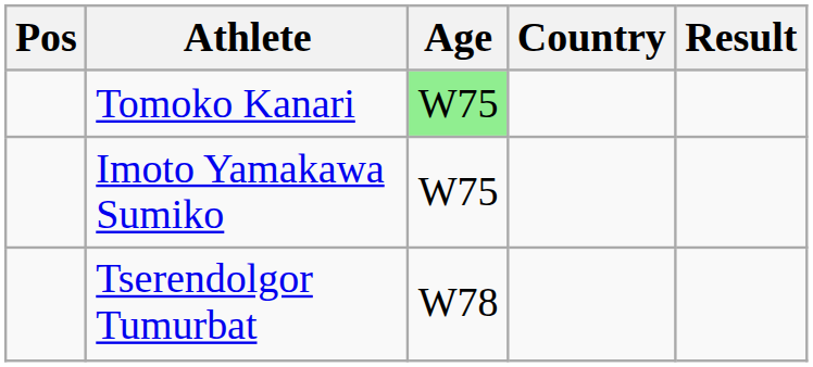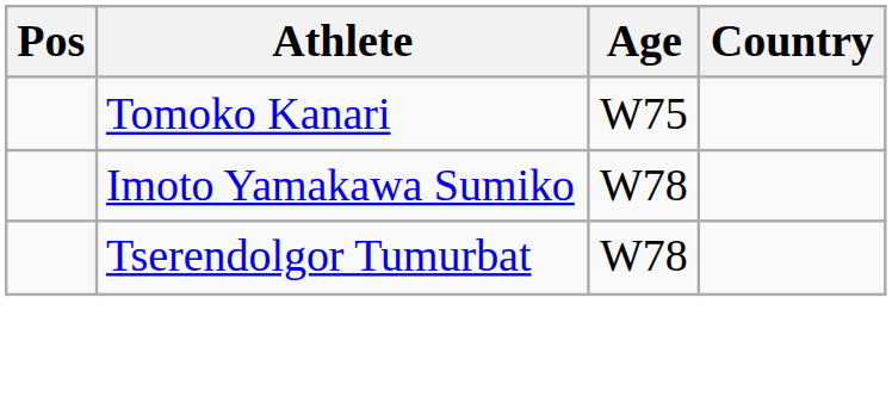- column: Result
Tomoko Kanari | Age: lightgreen background -> no background
Imoto Yamakawa Sumiko | Age: W75 -> W78
